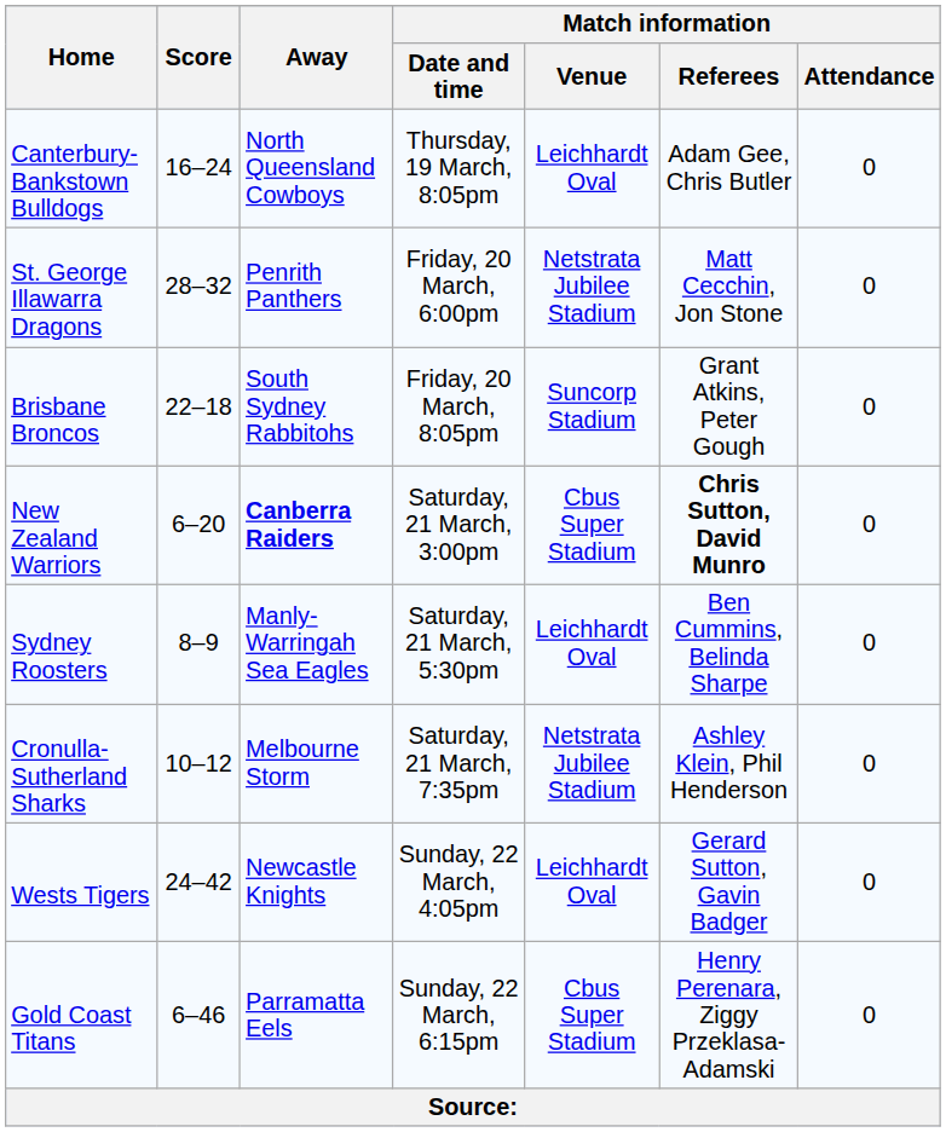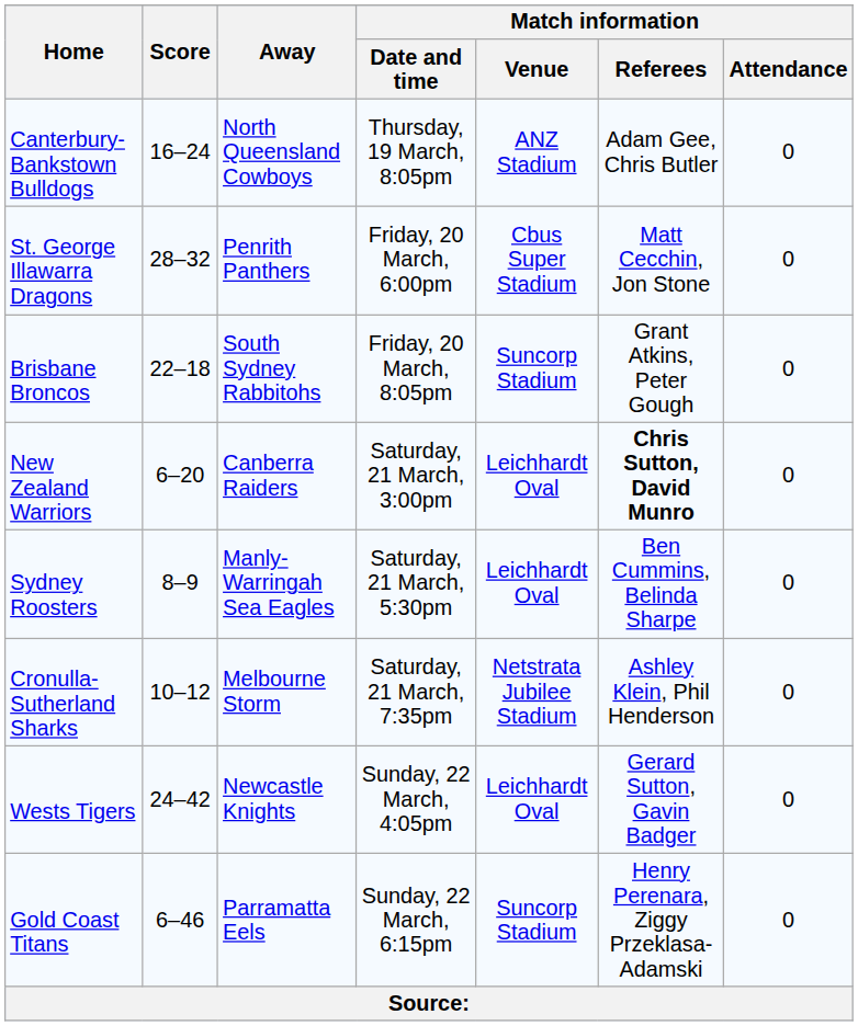Canterbury-Bankstown Bulldogs | Match information / Venue: Leichhardt Oval -> ANZ Stadium
St. George Illawarra Dragons | Match information / Venue: Netstrata Jubilee Stadium -> Cbus Super Stadium
New Zealand Warriors | Away: bold -> normal
New Zealand Warriors | Match information / Venue: Cbus Super Stadium -> Leichhardt Oval
Gold Coast Titans | Match information / Venue: Cbus Super Stadium -> Suncorp Stadium
